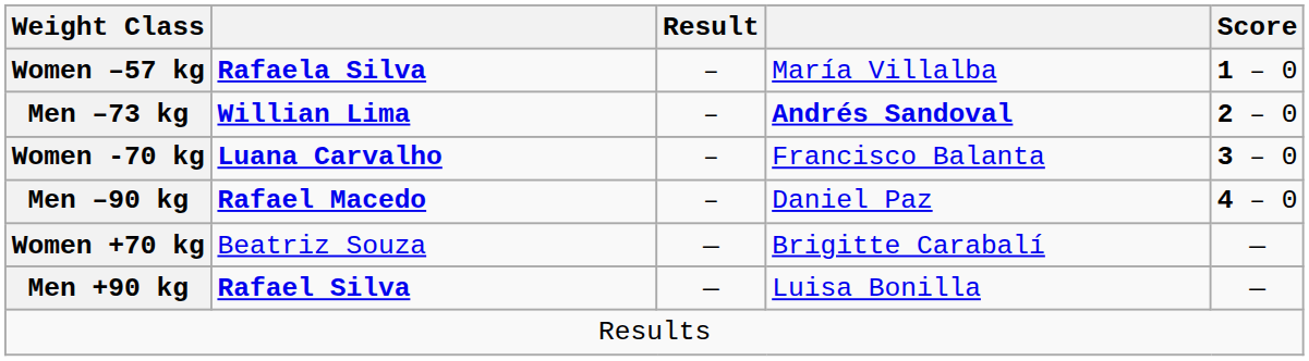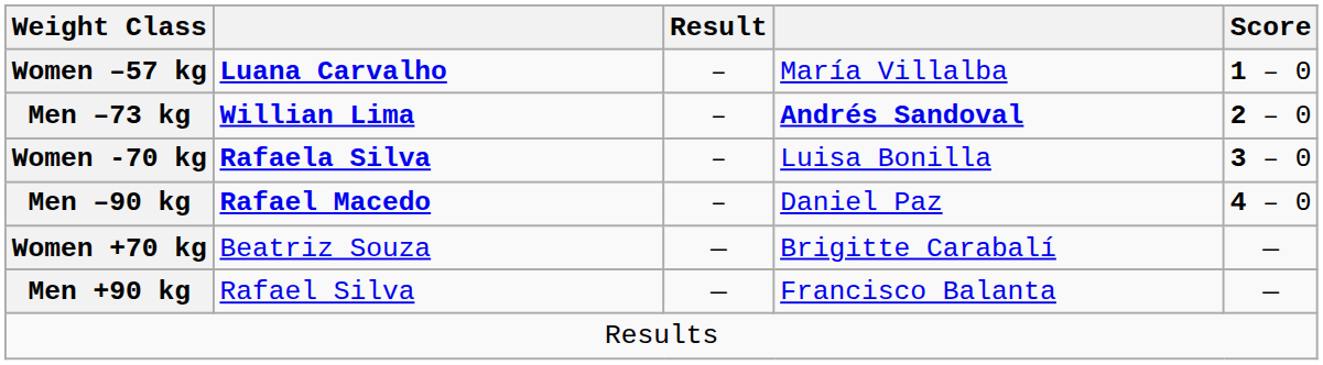Women –57 kg | column 2: Rafaela Silva -> Luana Carvalho
Women -70 kg | column 2: Luana Carvalho -> Rafaela Silva
Women -70 kg | column 4: Francisco Balanta -> Luisa Bonilla
Men +90 kg | column 2: bold -> normal
Men +90 kg | column 4: Luisa Bonilla -> Francisco Balanta
